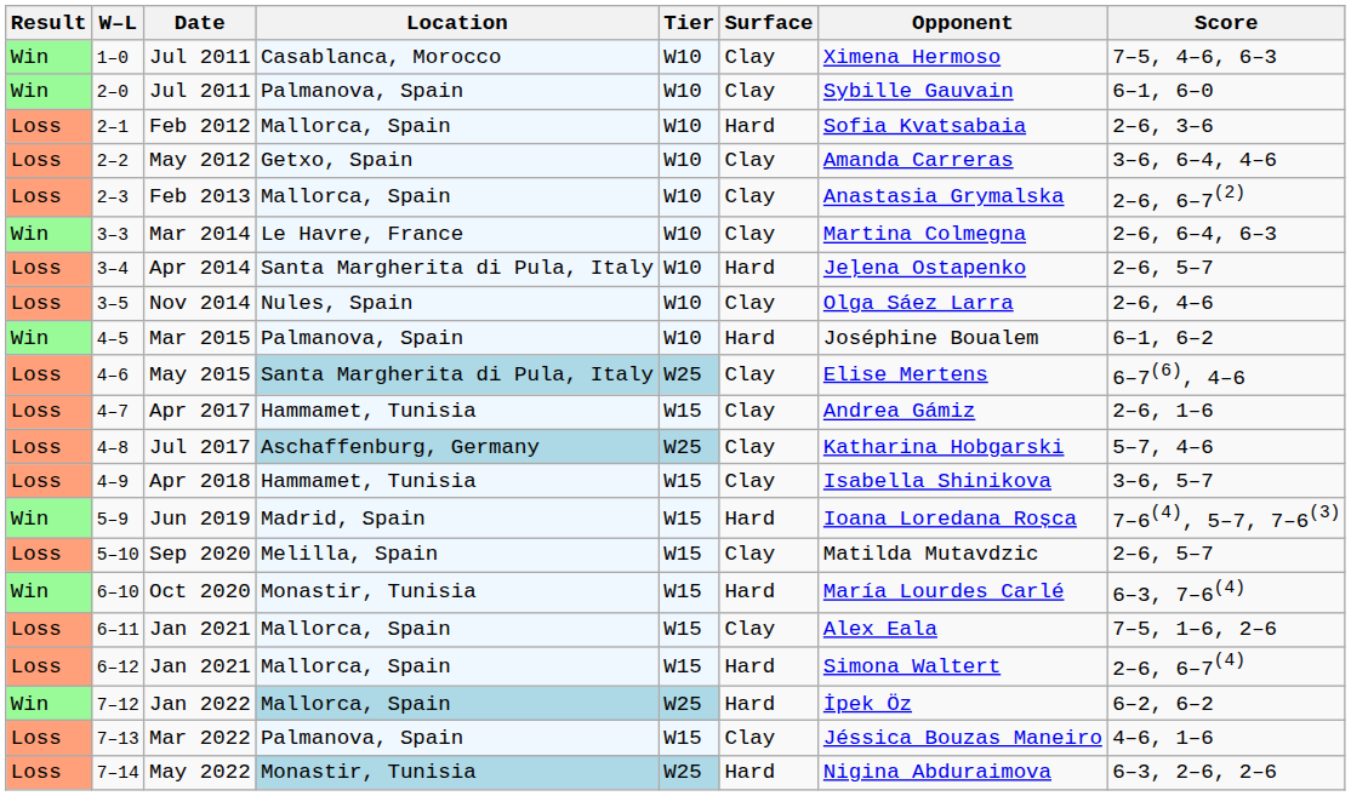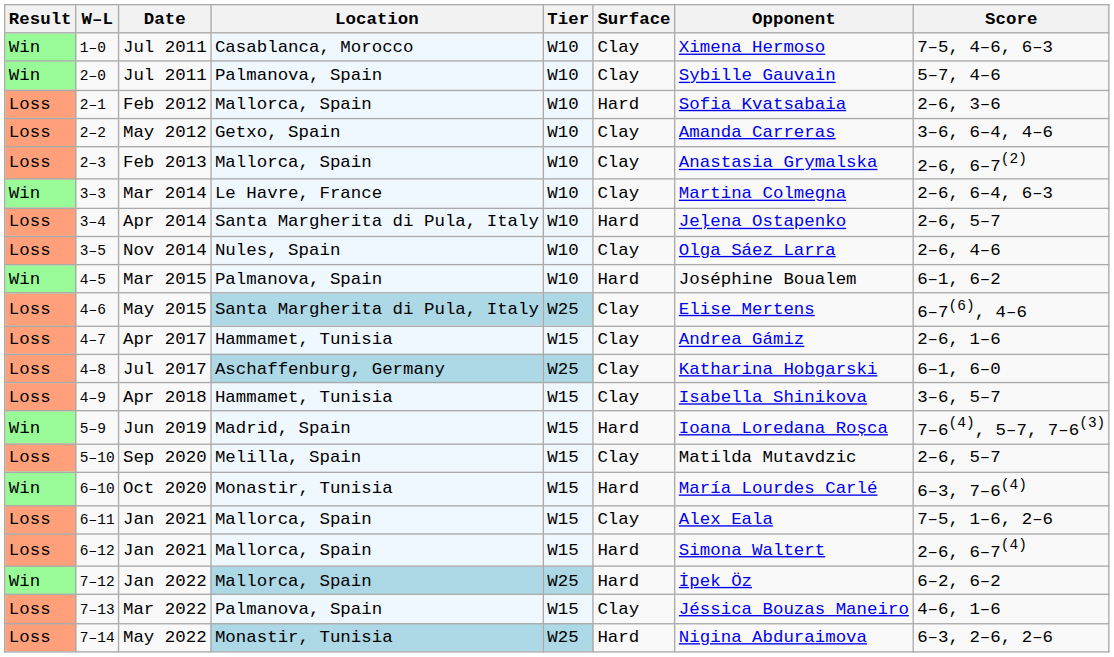2–0 / Jul 2011 | Score: 6–1, 6–0 -> 5–7, 4–6
Jul 2017 | Score: 5–7, 4–6 -> 6–1, 6–0
